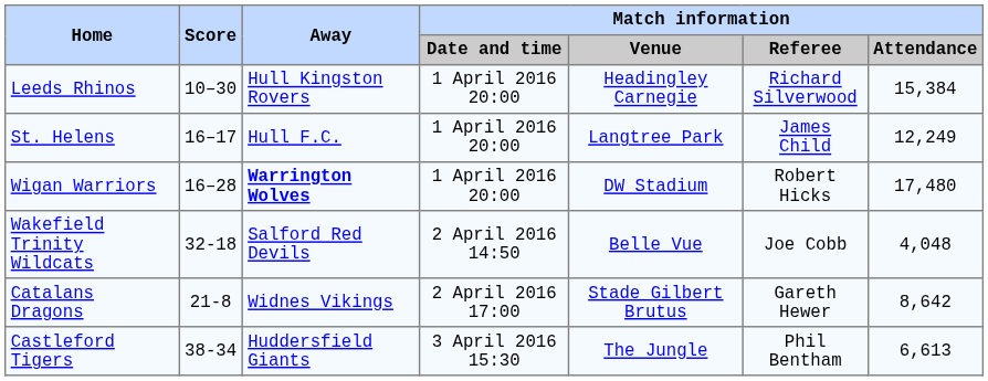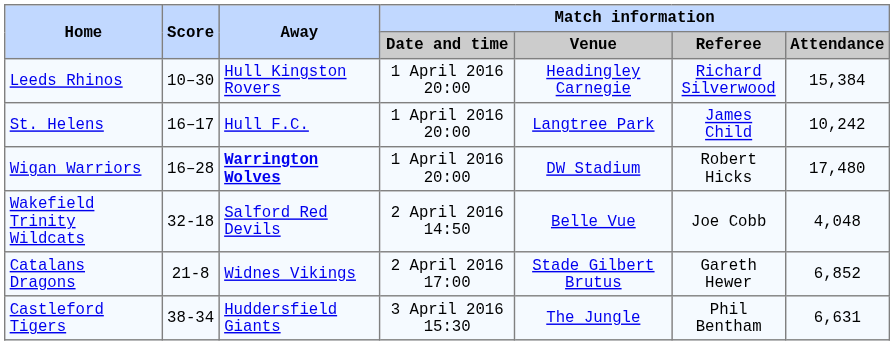St. Helens | Match information / Attendance: 12,249 -> 10,242
Catalans Dragons | Match information / Attendance: 8,642 -> 6,852
Castleford Tigers | Match information / Attendance: 6,613 -> 6,631
